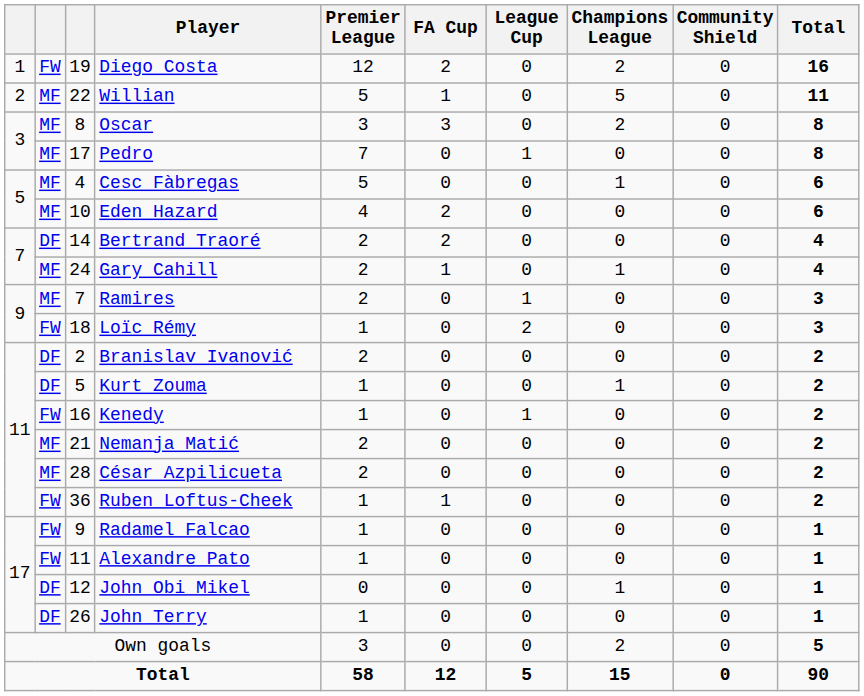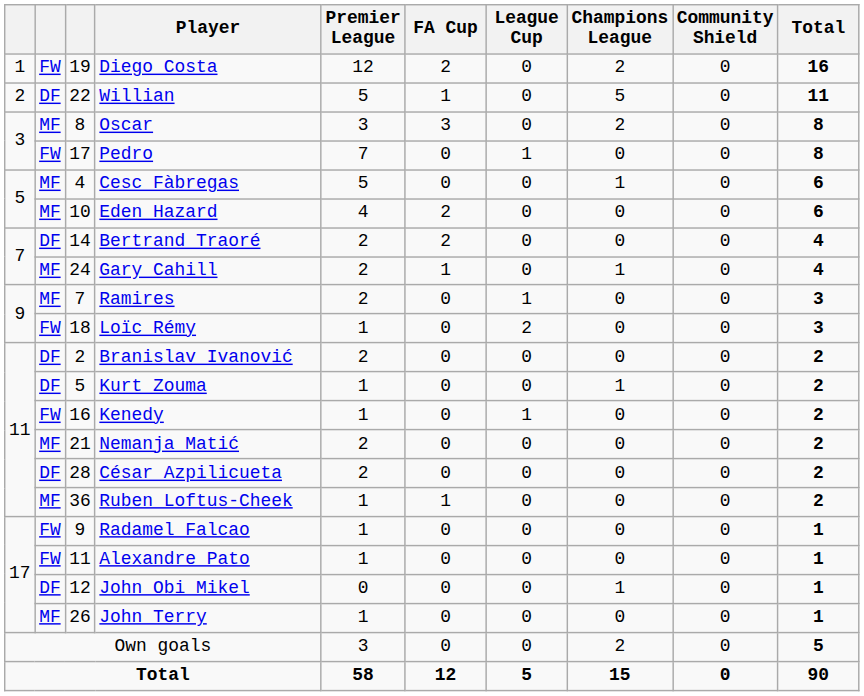Willian | column 2: MF -> DF
Pedro | column 2: MF -> FW
César Azpilicueta | column 2: MF -> DF
Ruben Loftus-Cheek | column 2: FW -> MF
John Terry | column 2: DF -> MF
